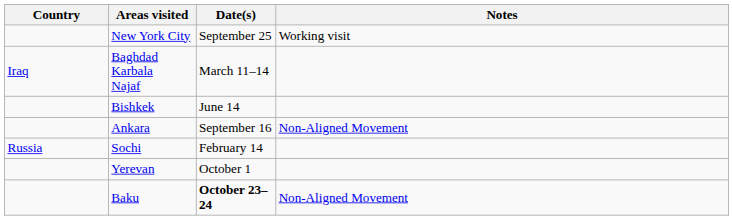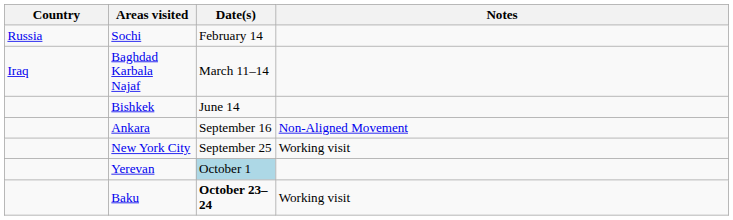rows swapped: Sochi <-> New York City
Yerevan | Date(s): no background -> lightblue background
Baku | Notes: Non-Aligned Movement -> Working visit
